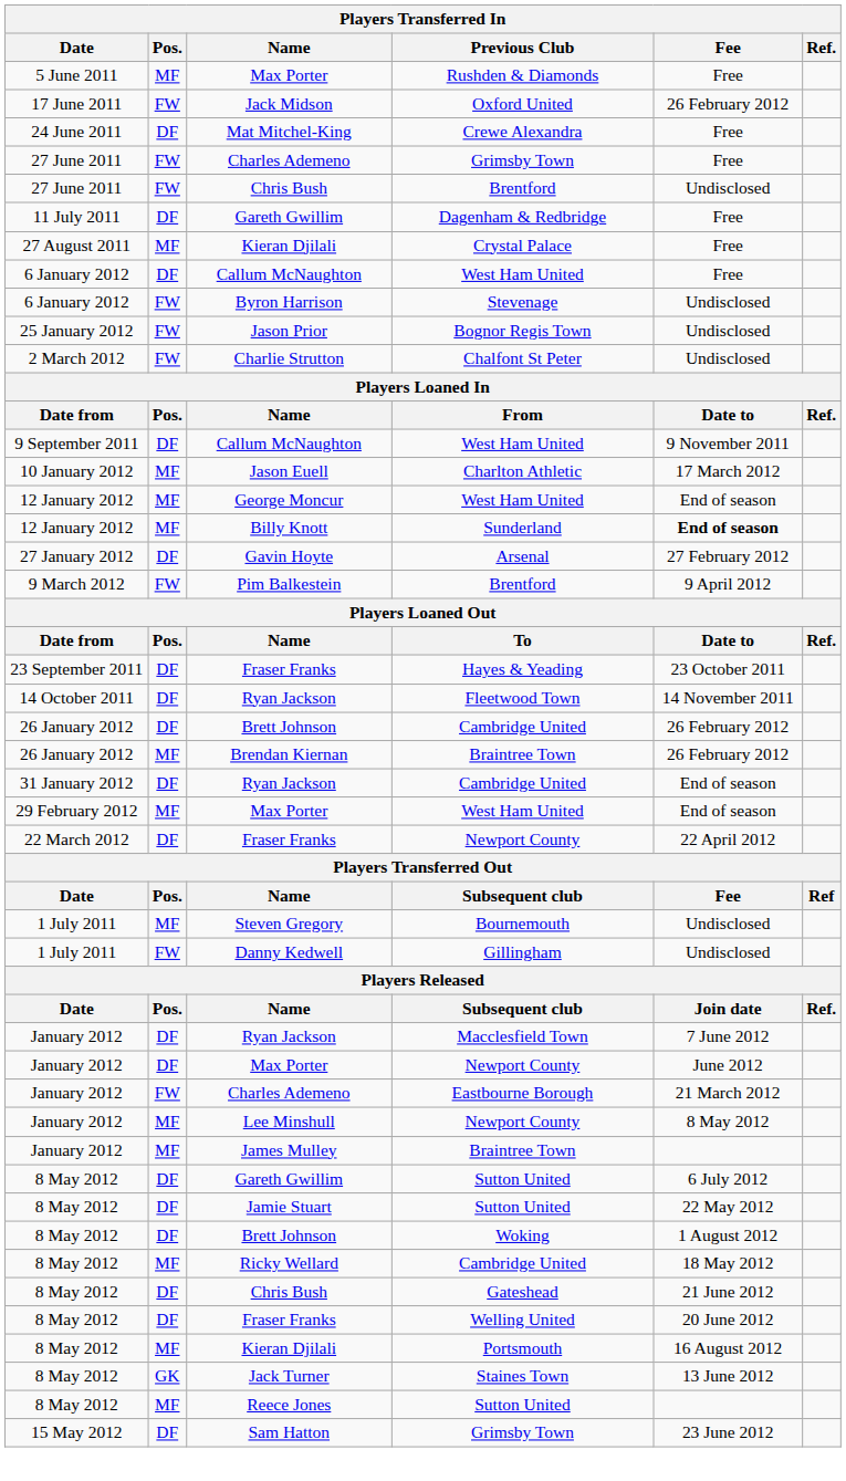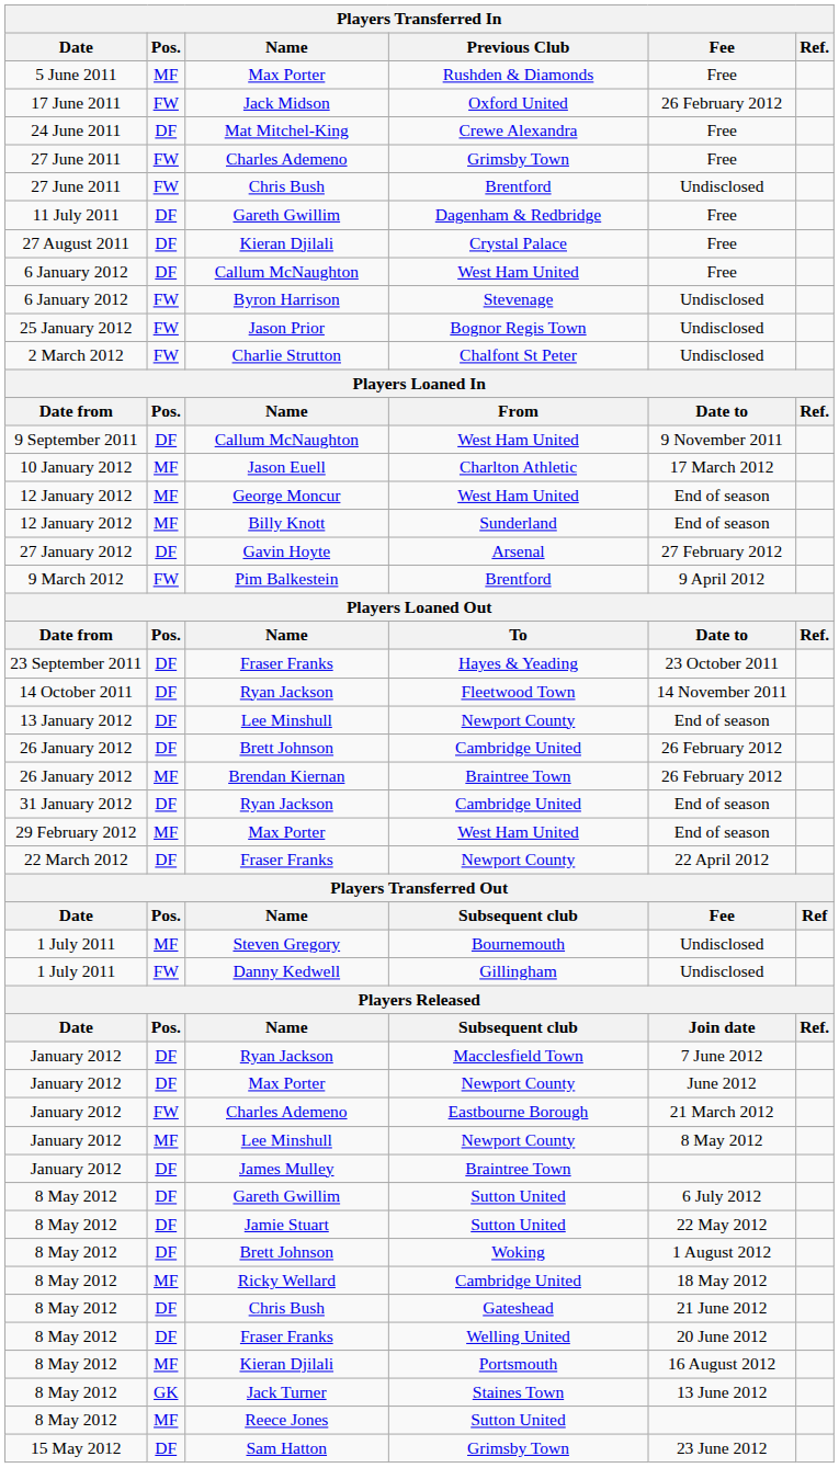27 August 2011 / Kieran Djilali | Pos.: MF -> DF
Billy Knott | Fee: bold -> normal
+ row: 13 January 2012 | DF | Lee Minshull | Newport County | End of season
James Mulley | Pos.: MF -> DF
